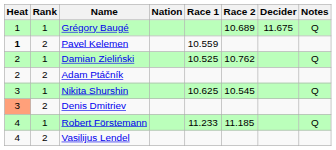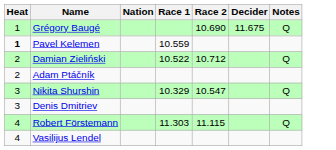- column: Rank | 1 | 2 | 1 | 2 | 1 | 2 | 1 | 2
Grégory Baugé | Race 2: 10.689 -> 10.690
Damian Zieliński | Race 1: 10.525 -> 10.522
Damian Zieliński | Race 2: 10.762 -> 10.712
Nikita Shurshin | Race 1: 10.625 -> 10.329
Nikita Shurshin | Race 2: 10.545 -> 10.547
Denis Dmitriev | Heat: lightsalmon background -> no background
Robert Förstemann | Race 1: 11.233 -> 11.303
Robert Förstemann | Race 2: 11.185 -> 11.115
